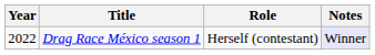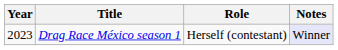Drag Race México season 1 | Year: 2022 -> 2023
